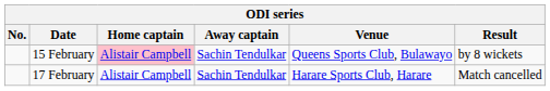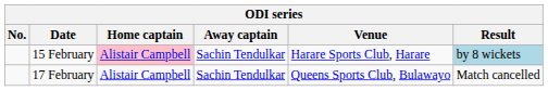15 February | Venue: Queens Sports Club, Bulawayo -> Harare Sports Club, Harare
15 February | Result: no background -> lightblue background
17 February | Venue: Harare Sports Club, Harare -> Queens Sports Club, Bulawayo
